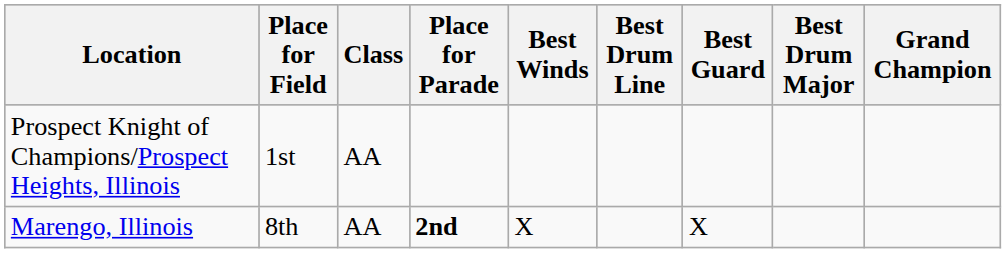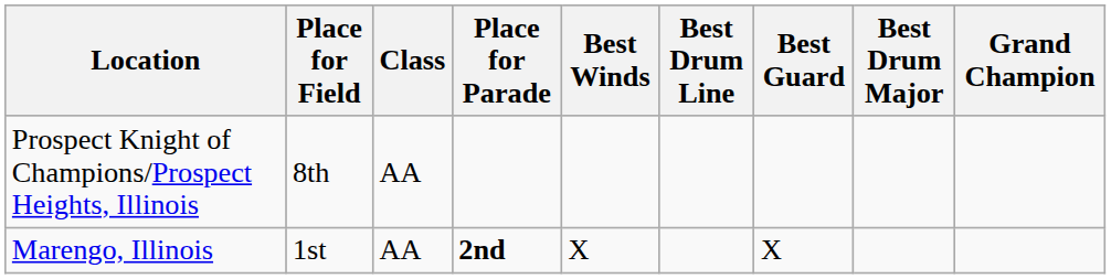Prospect Knight of Champions/Prospect Heights, Illinois | Place for Field: 1st -> 8th
Marengo, Illinois | Place for Field: 8th -> 1st
